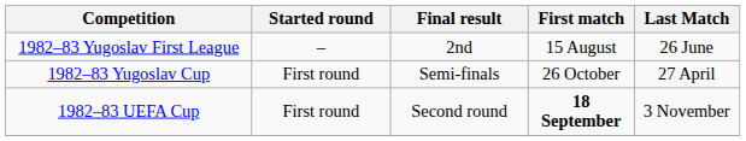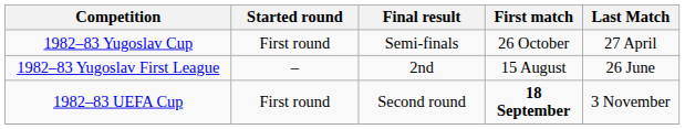rows swapped: 1982–83 Yugoslav First League <-> 1982–83 Yugoslav Cup
